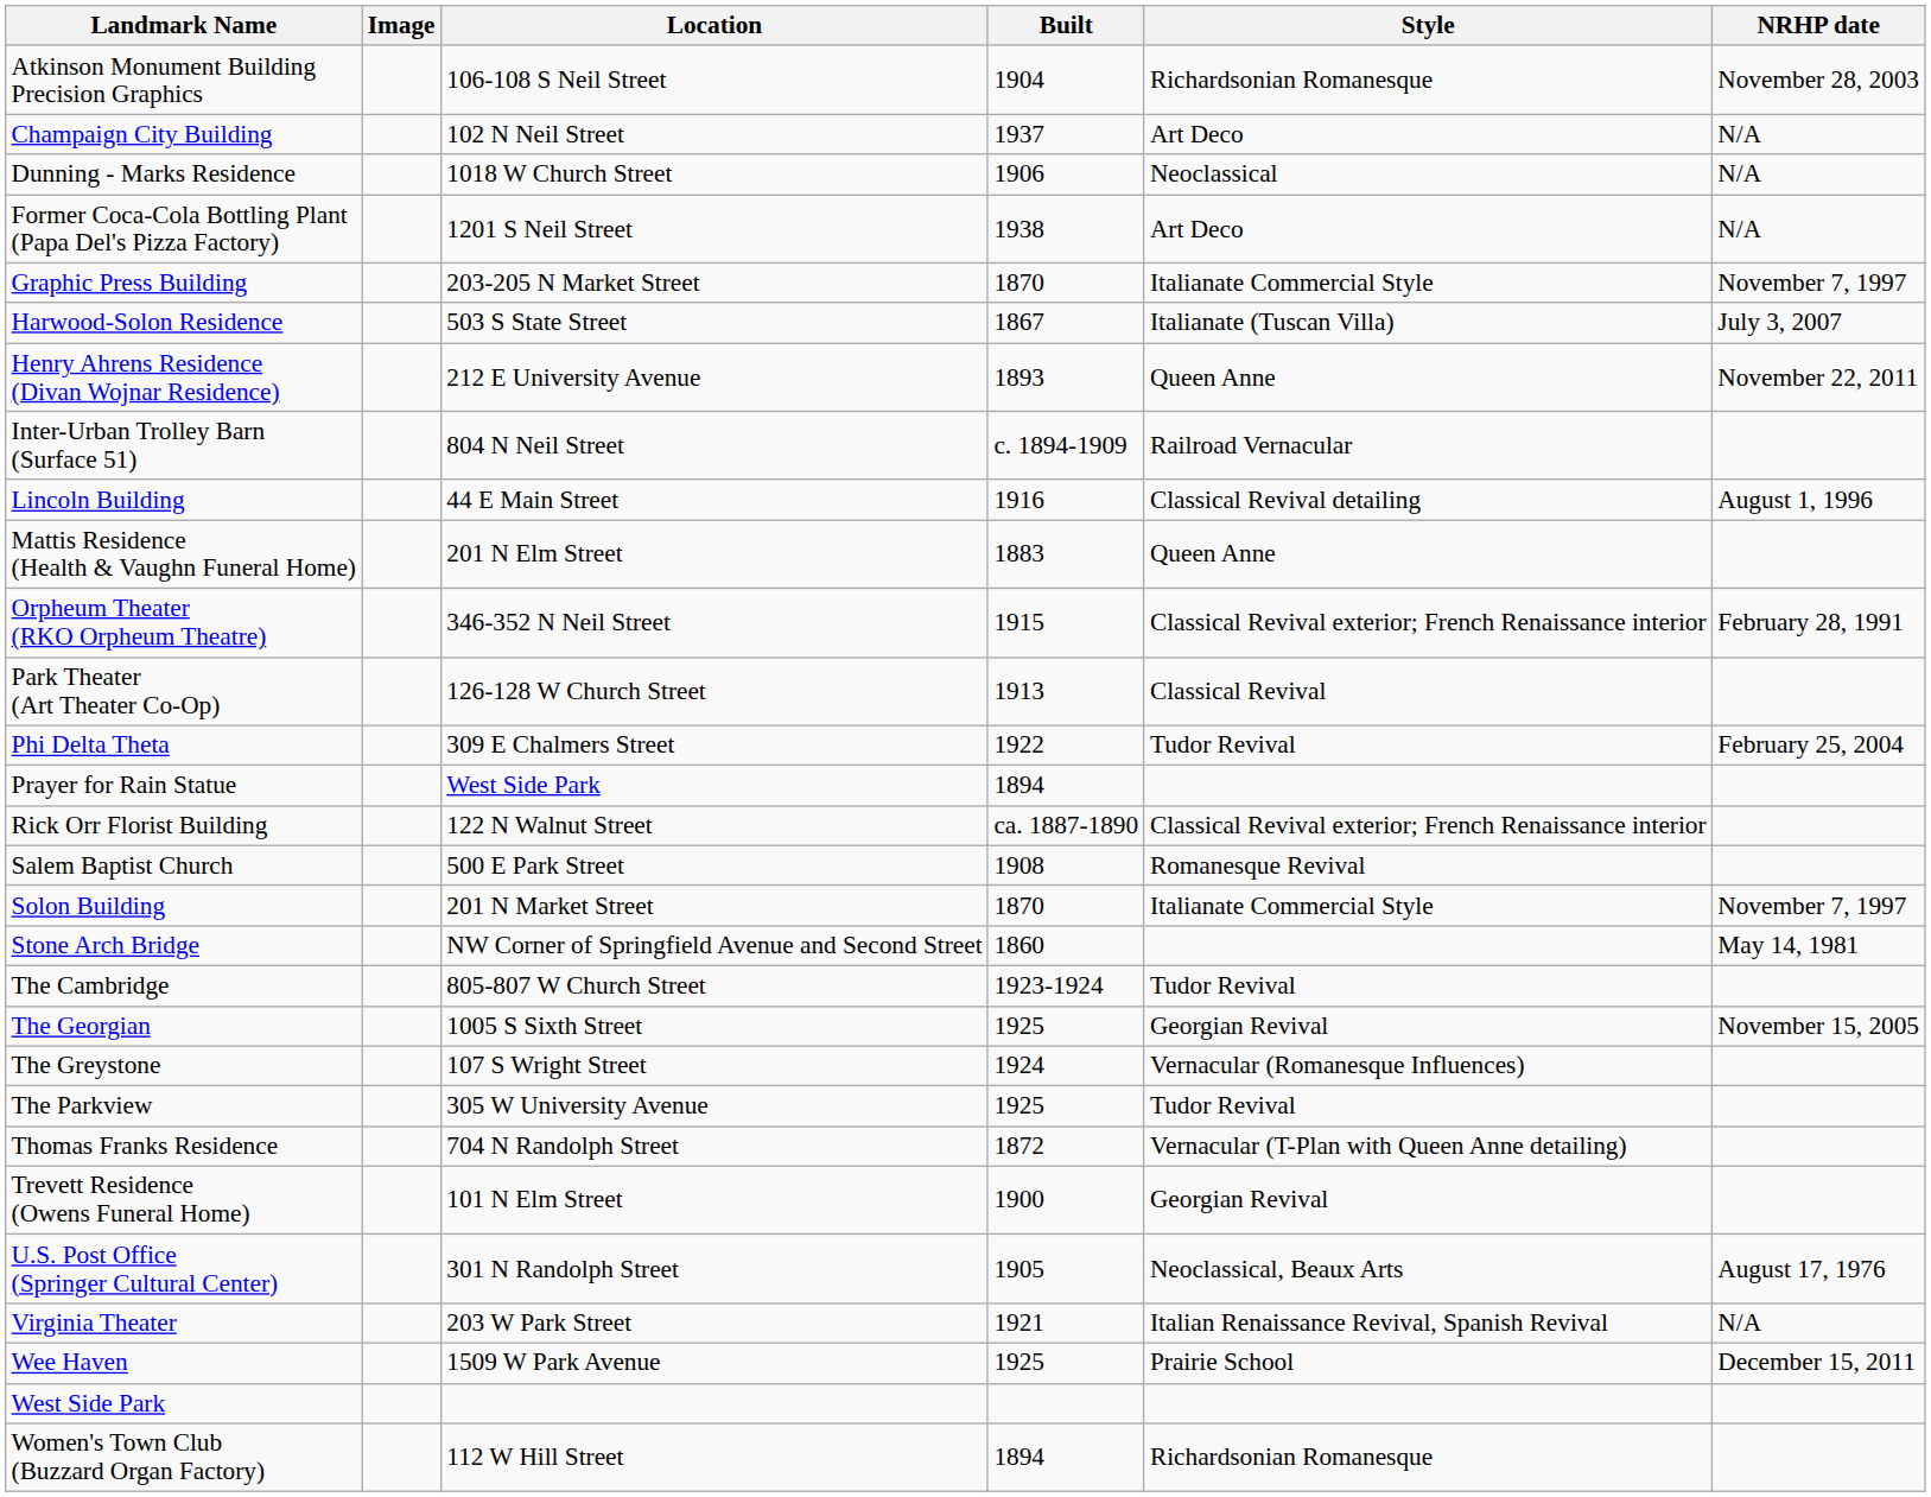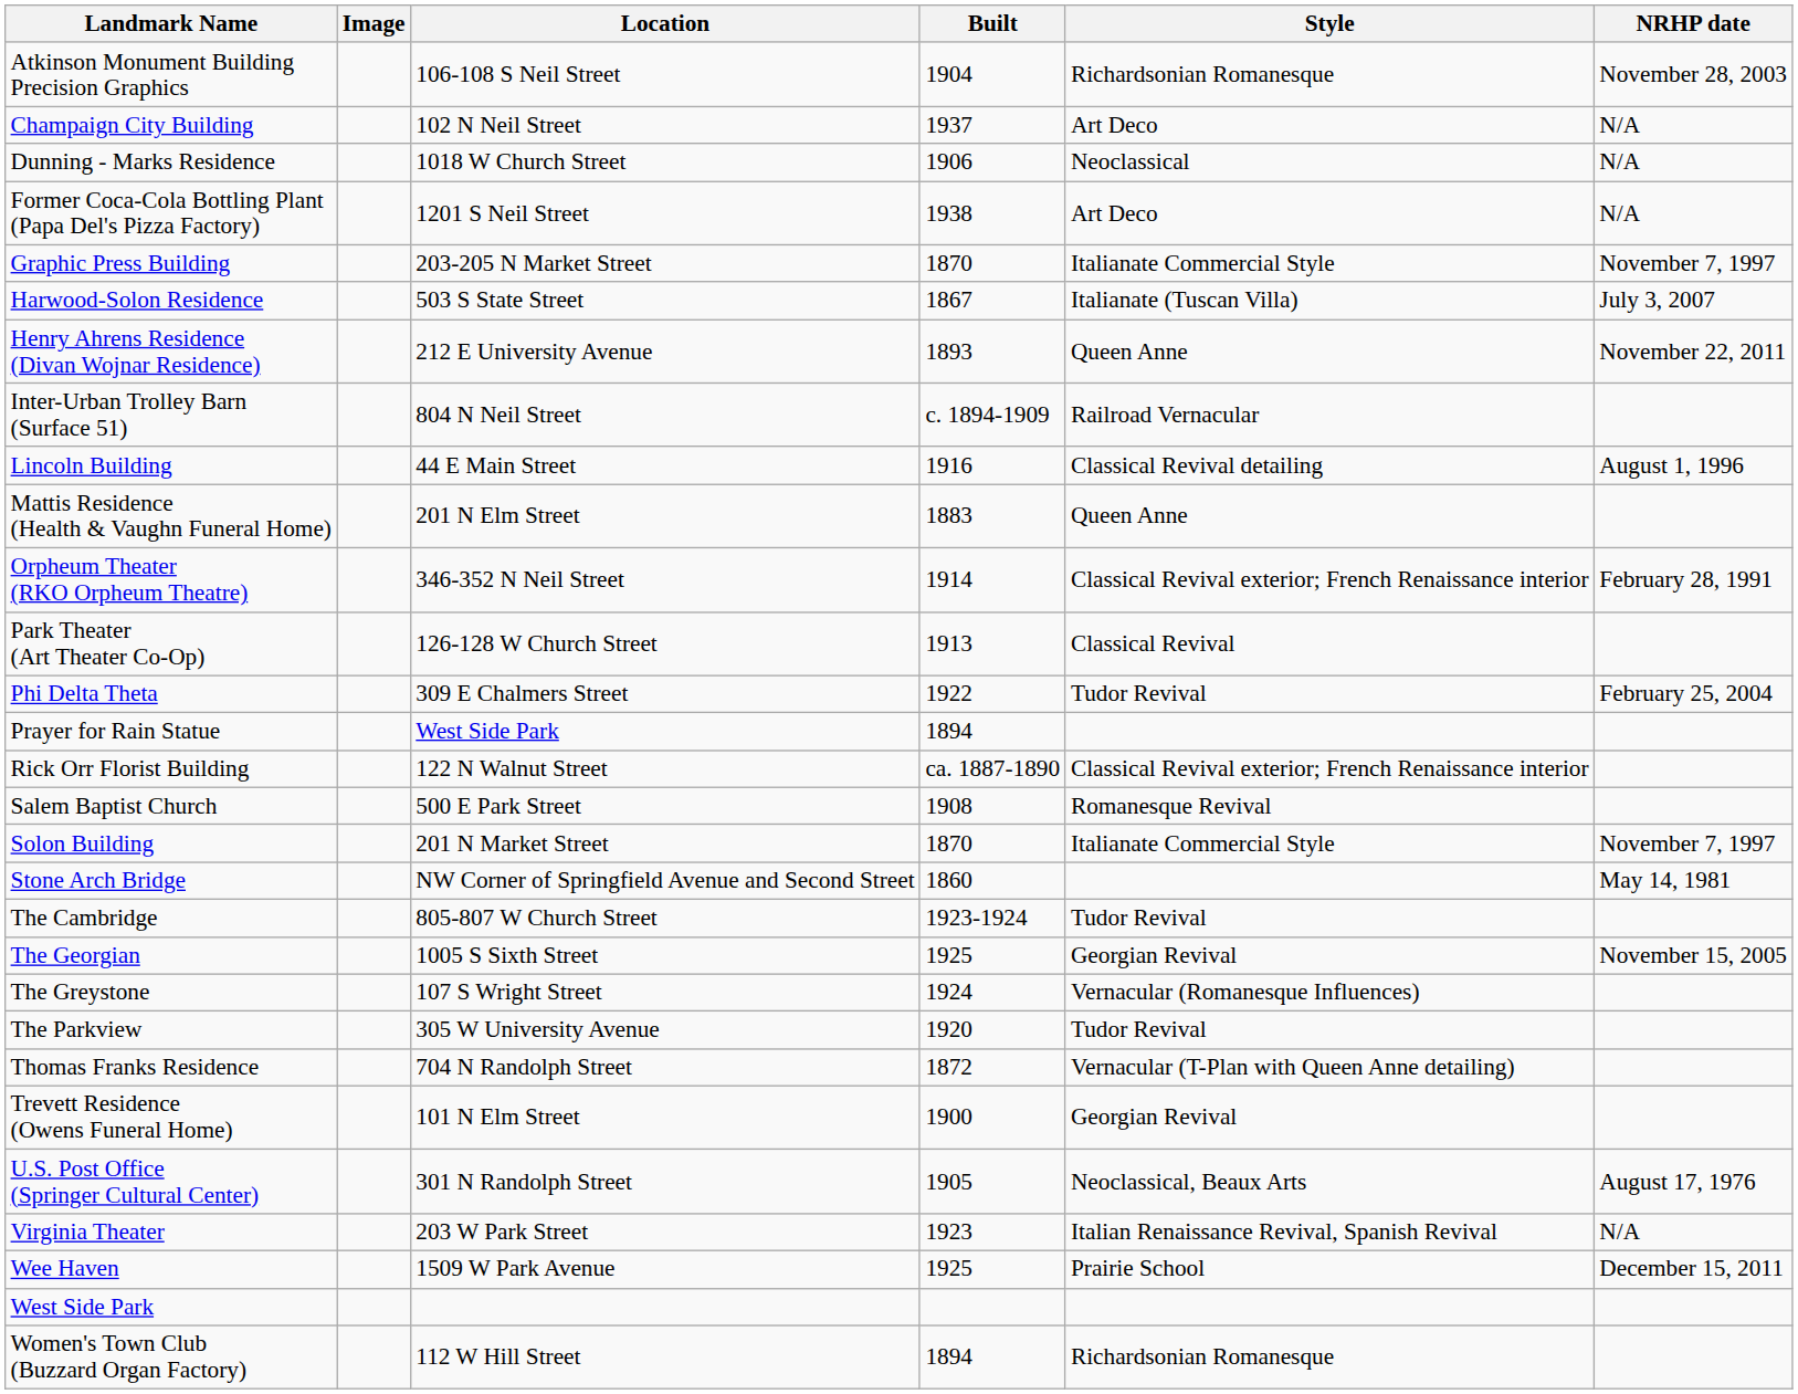Orpheum Theater (RKO Orpheum Theatre) | Built: 1915 -> 1914
The Parkview | Built: 1925 -> 1920
Virginia Theater | Built: 1921 -> 1923
